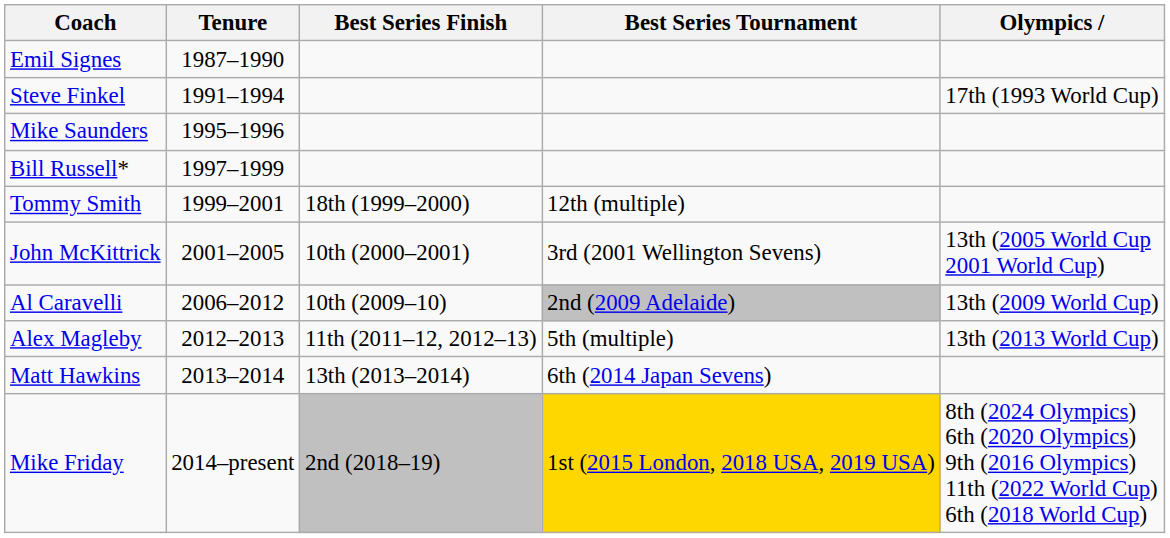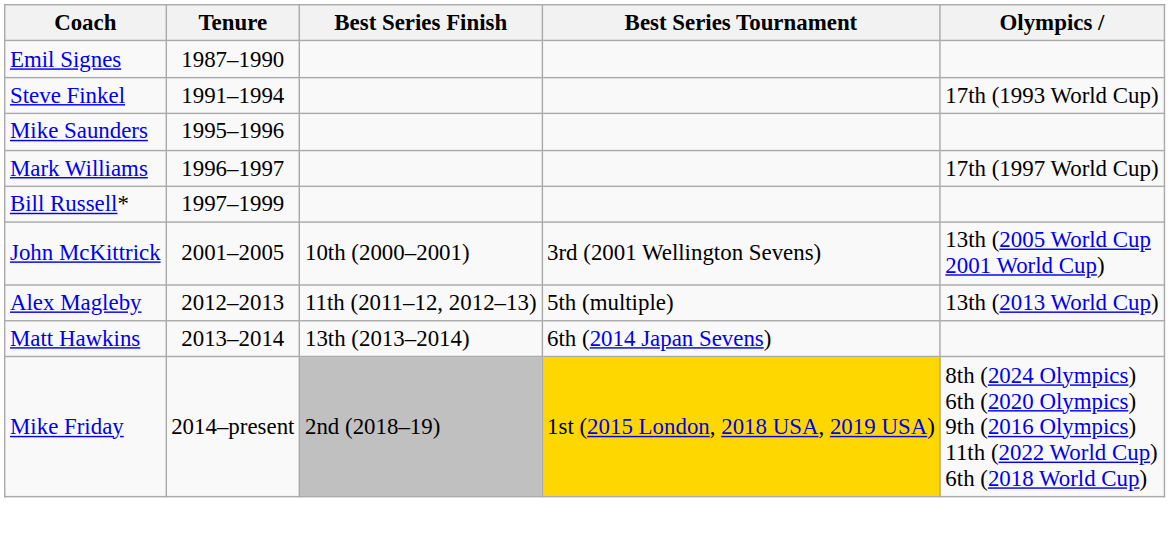+ row: Mark Williams | 1996–1997 | 17th (1997 World Cup)
- row: Tommy Smith | 1999–2001 | 18th (1999–2000) | 12th (multiple)
- row: Al Caravelli | 2006–2012 | 10th (2009–10) | 2nd (2009 Adelaide) | 13th (2009 World Cup)
